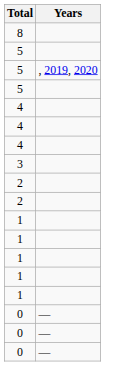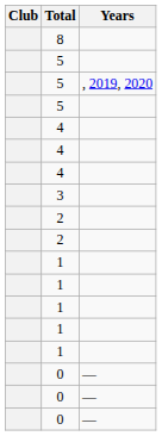+ column: Club
